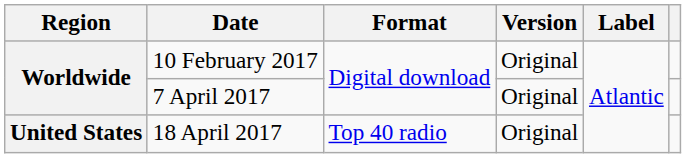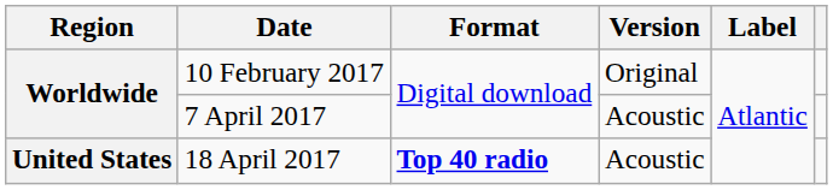7 April 2017 | Version: Original -> Acoustic
18 April 2017 | Format: normal -> bold
18 April 2017 | Version: Original -> Acoustic
